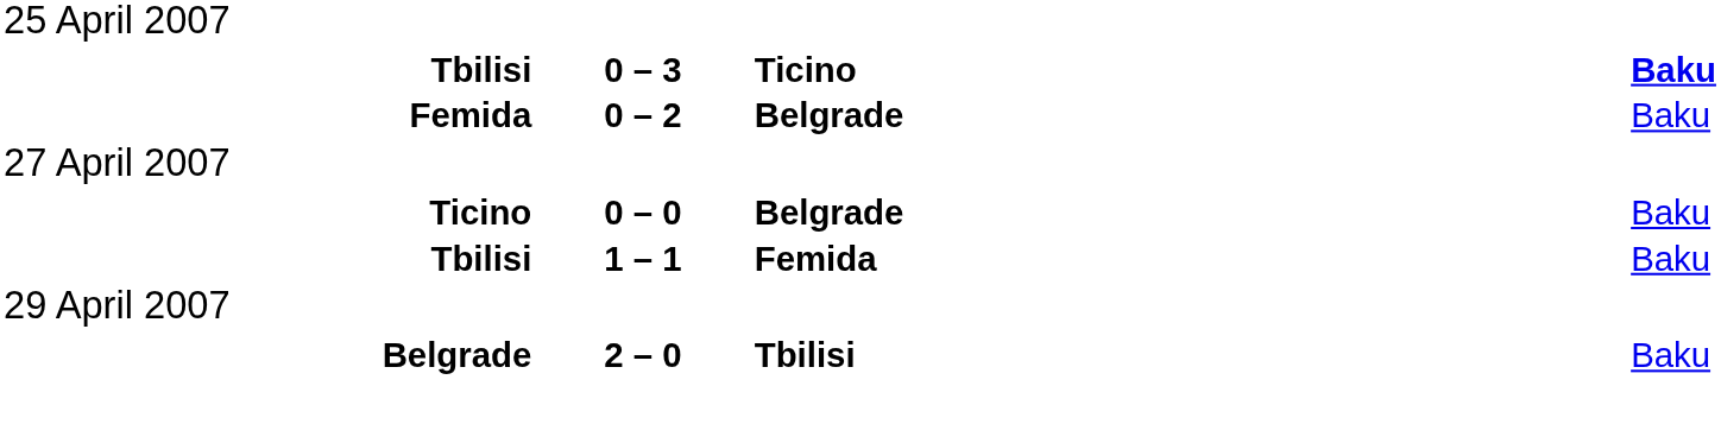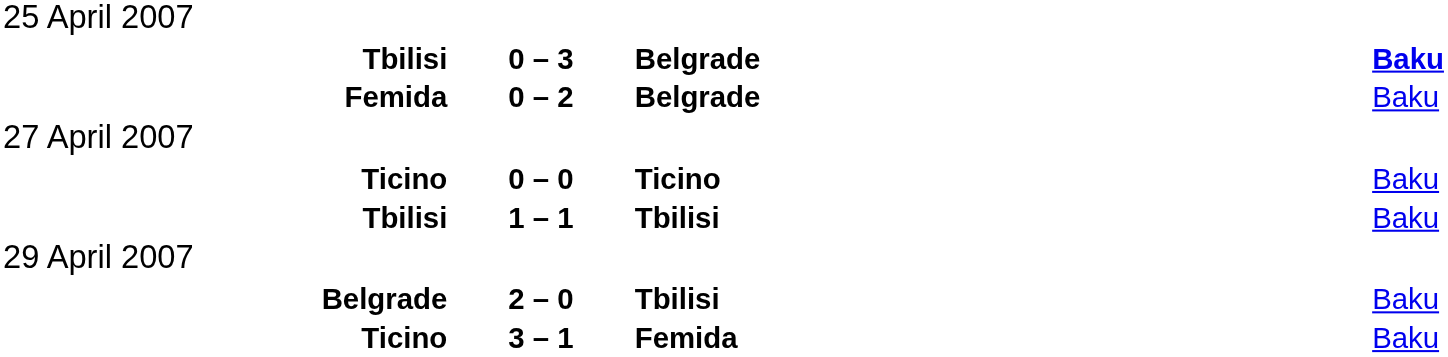Tbilisi / 0 – 3 | column 3: Ticino -> Belgrade
Ticino / 0 – 0 | column 3: Belgrade -> Ticino
Tbilisi / 1 – 1 | column 3: Femida -> Tbilisi
+ row: Ticino | 3 – 1 | Femida | Baku
